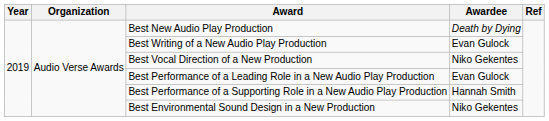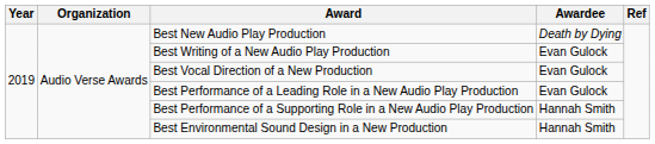Best Vocal Direction of a New Production | Awardee: Niko Gekentes -> Evan Gulock
Best Environmental Sound Design in a New Production | Awardee: Niko Gekentes -> Hannah Smith
